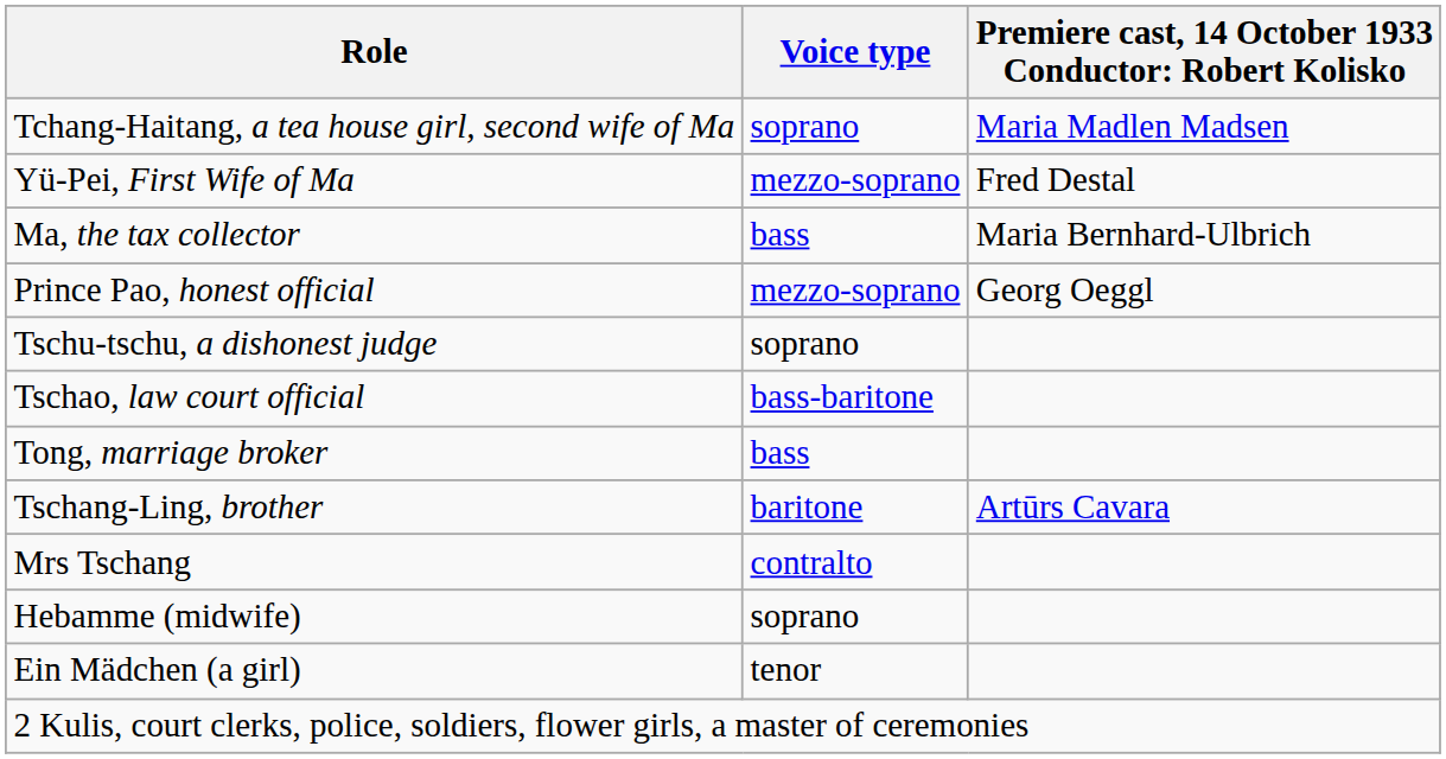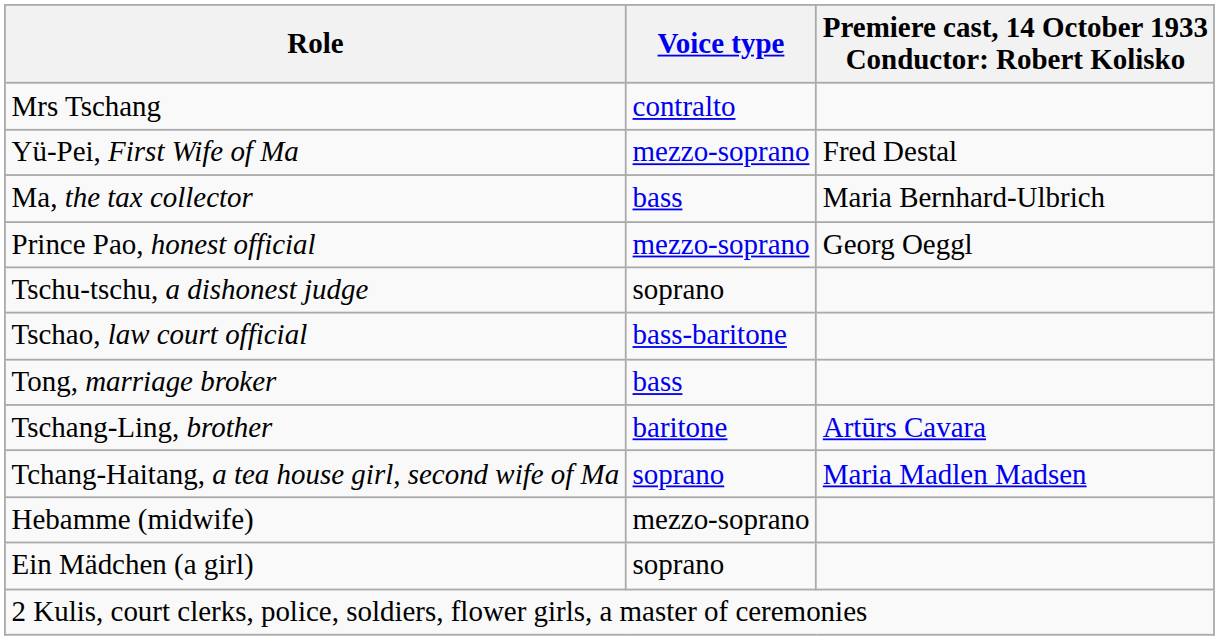rows swapped: Tchang-Haitang, a tea house girl, second wife of Ma <-> Mrs Tschang
Hebamme (midwife) | Voice type: soprano -> mezzo-soprano
Ein Mädchen (a girl) | Voice type: tenor -> soprano
